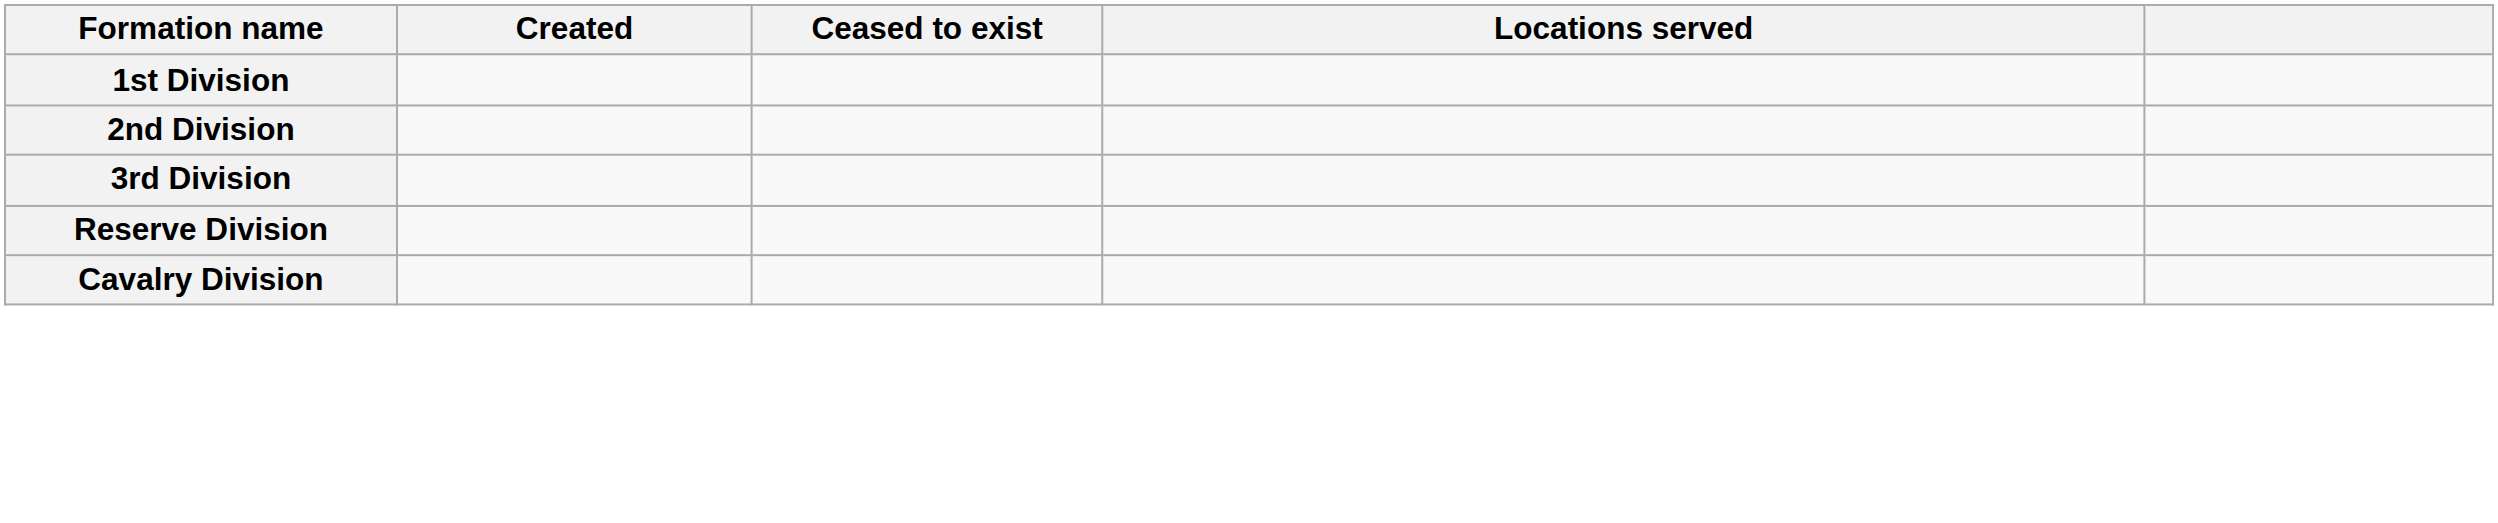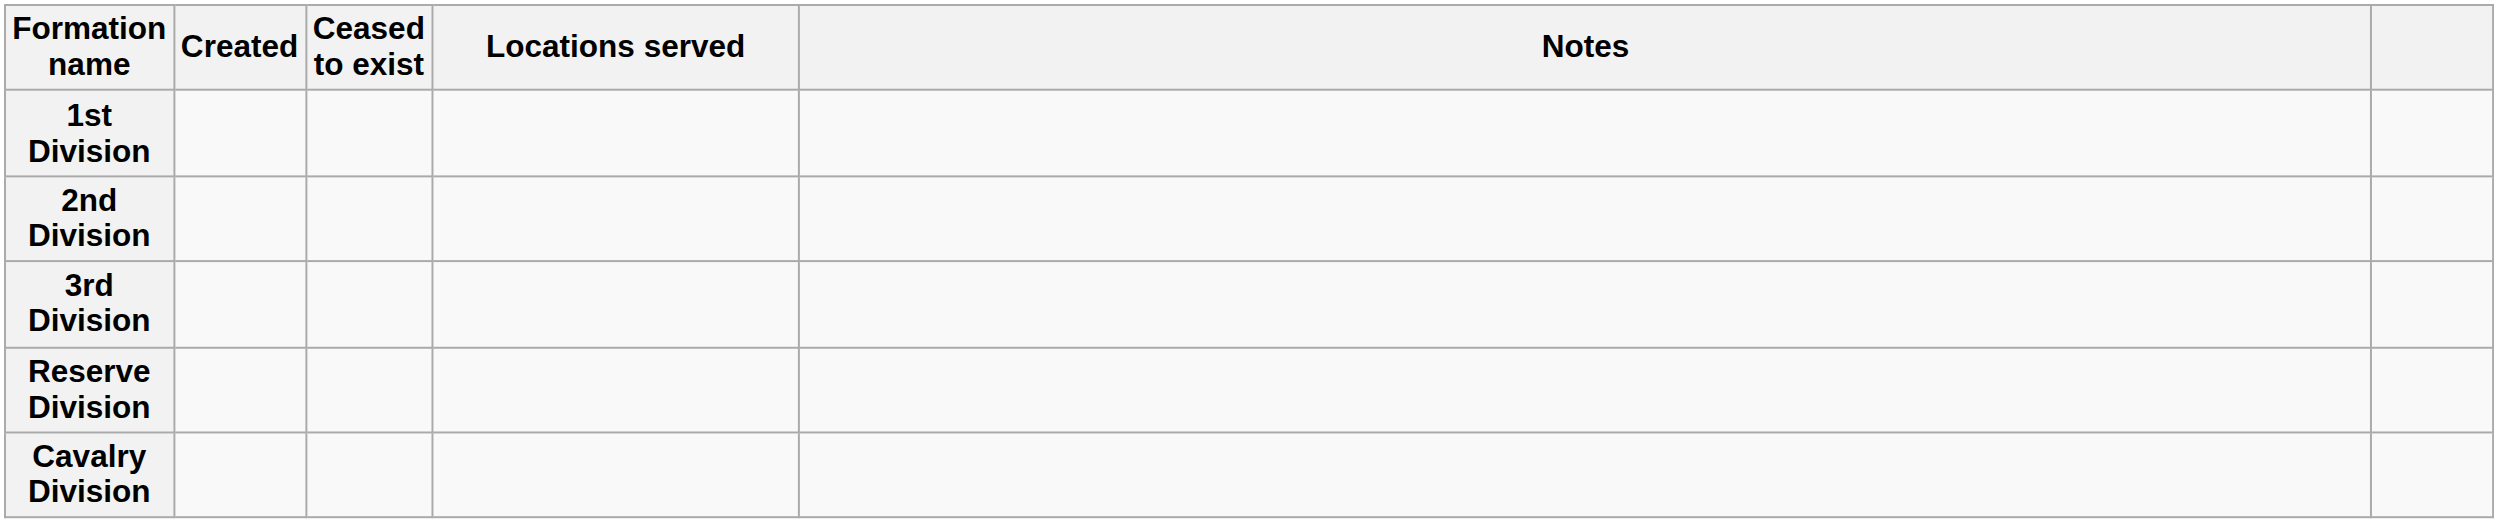+ column: Notes
